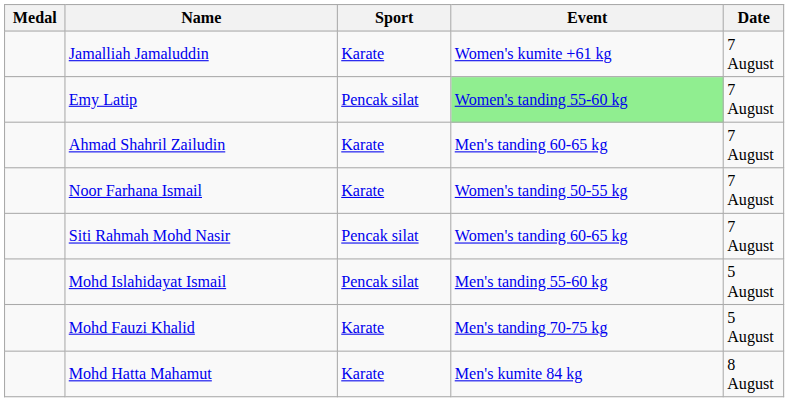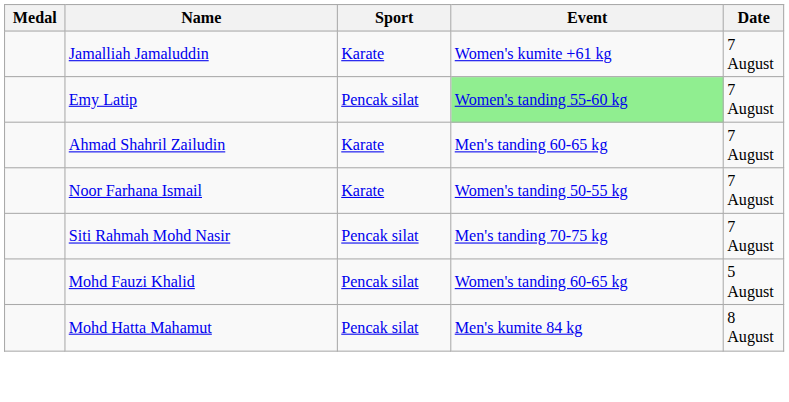Siti Rahmah Mohd Nasir | Event: Women's tanding 60-65 kg -> Men's tanding 70-75 kg
- row: Mohd Islahidayat Ismail | Pencak silat | Men's tanding 55-60 kg | 5 August
Mohd Fauzi Khalid | Sport: Karate -> Pencak silat
Mohd Fauzi Khalid | Event: Men's tanding 70-75 kg -> Women's tanding 60-65 kg
Mohd Hatta Mahamut | Sport: Karate -> Pencak silat
